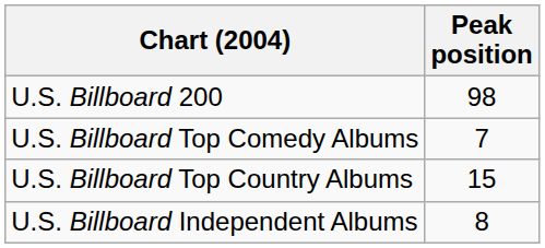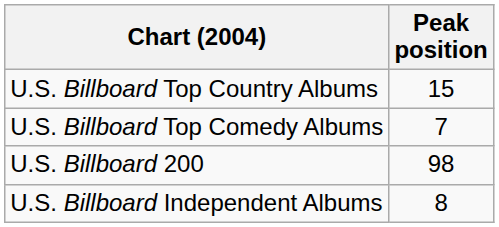rows swapped: U.S. Billboard 200 <-> U.S. Billboard Top Country Albums
